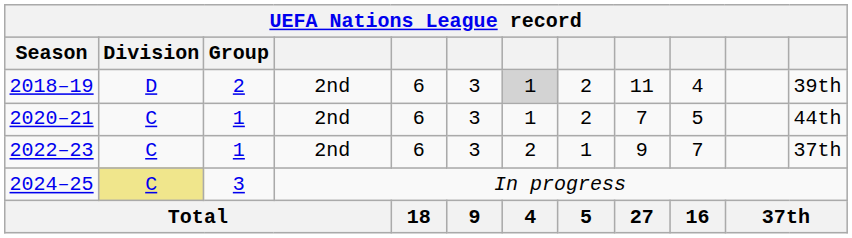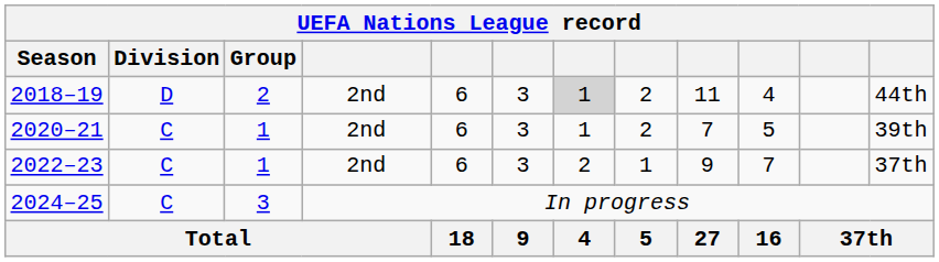2018–19 | column 12: 39th -> 44th
2020–21 | column 12: 44th -> 39th
2024–25 | Division: khaki background -> no background
